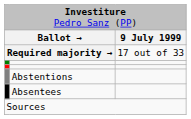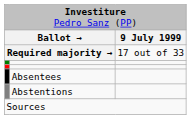rows swapped: Abstentions <-> Absentees
